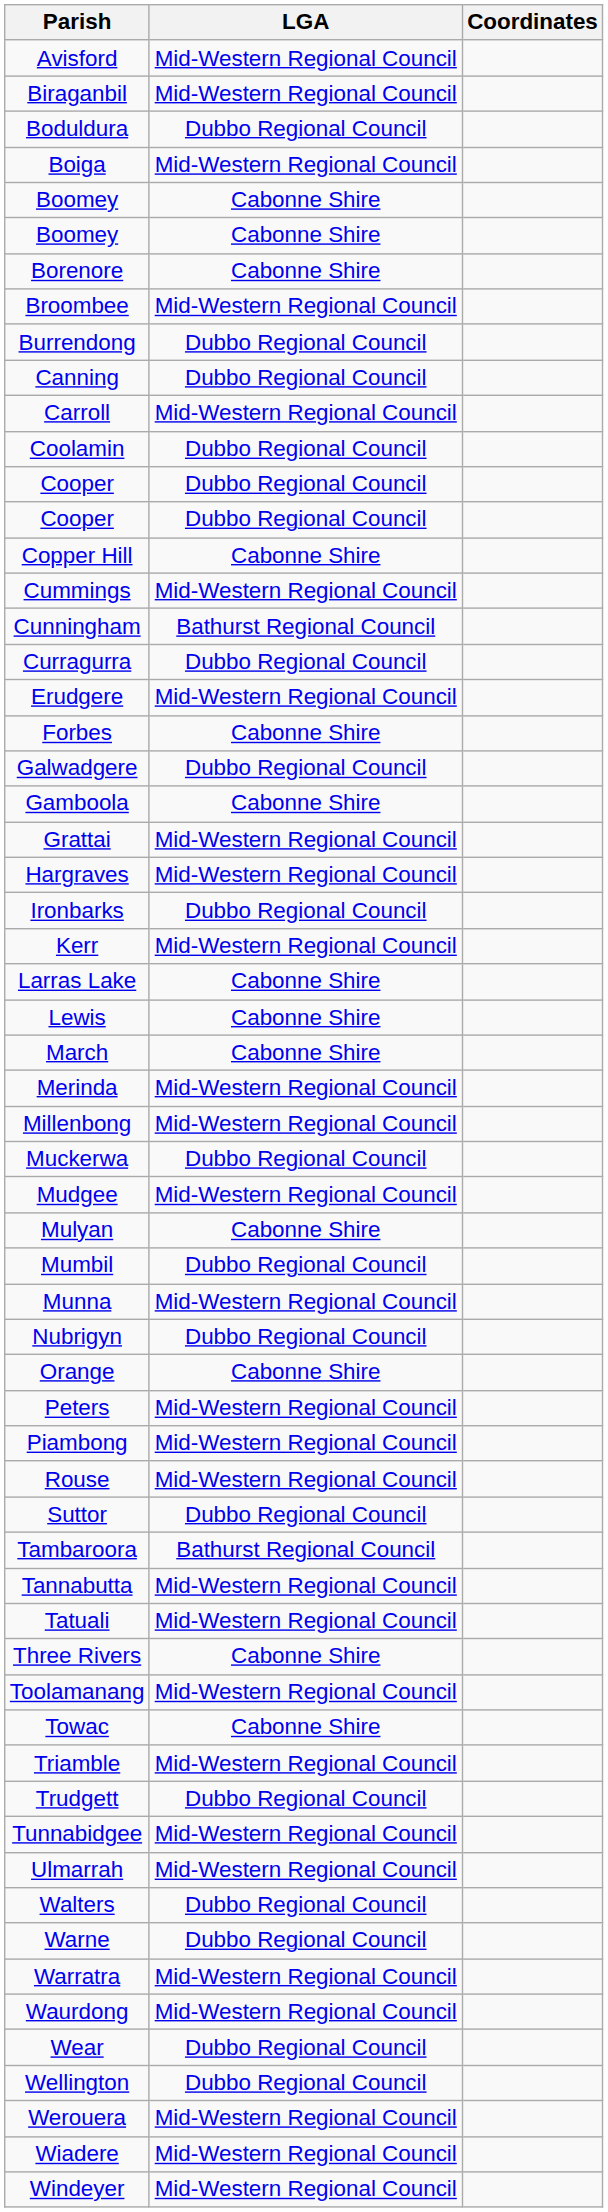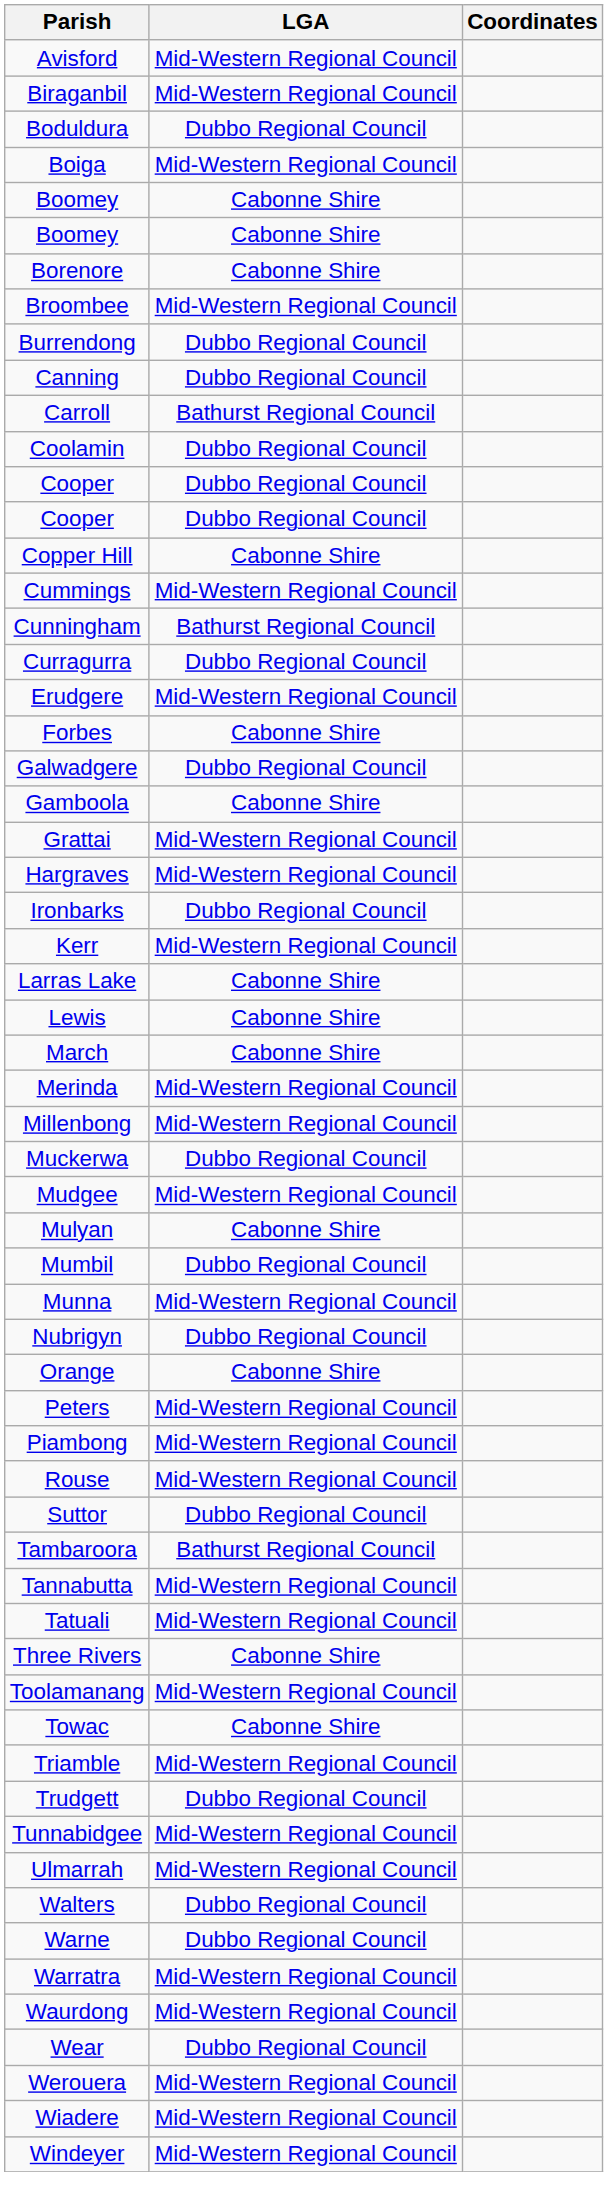+ row: Carroll | Bathurst Regional Council
- row: Carroll | Mid-Western Regional Council
- row: Wellington | Dubbo Regional Council
